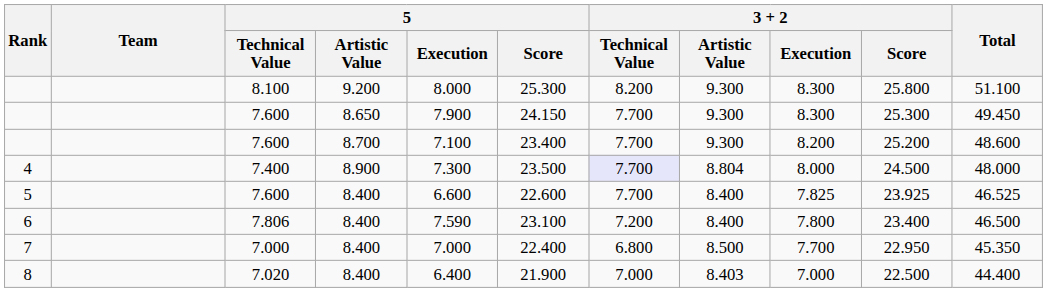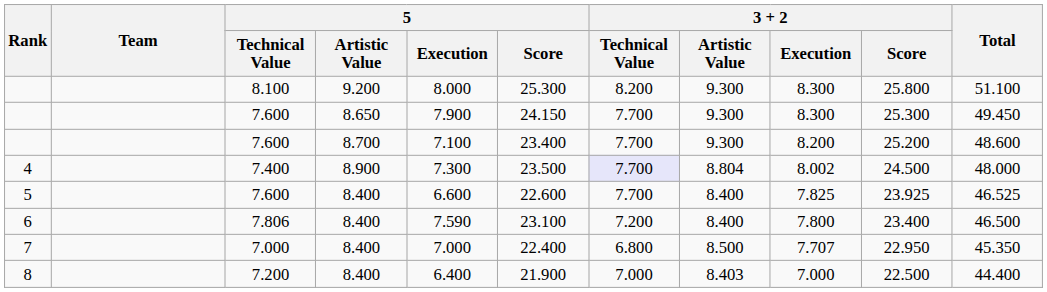4 | 3 + 2 / Execution: 8.000 -> 8.002
7 | 3 + 2 / Execution: 7.700 -> 7.707
8 | 5 / Technical Value: 7.020 -> 7.200
